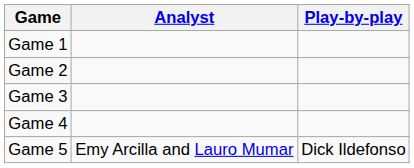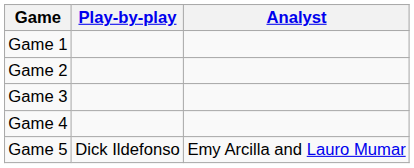columns swapped: Play-by-play <-> Analyst
